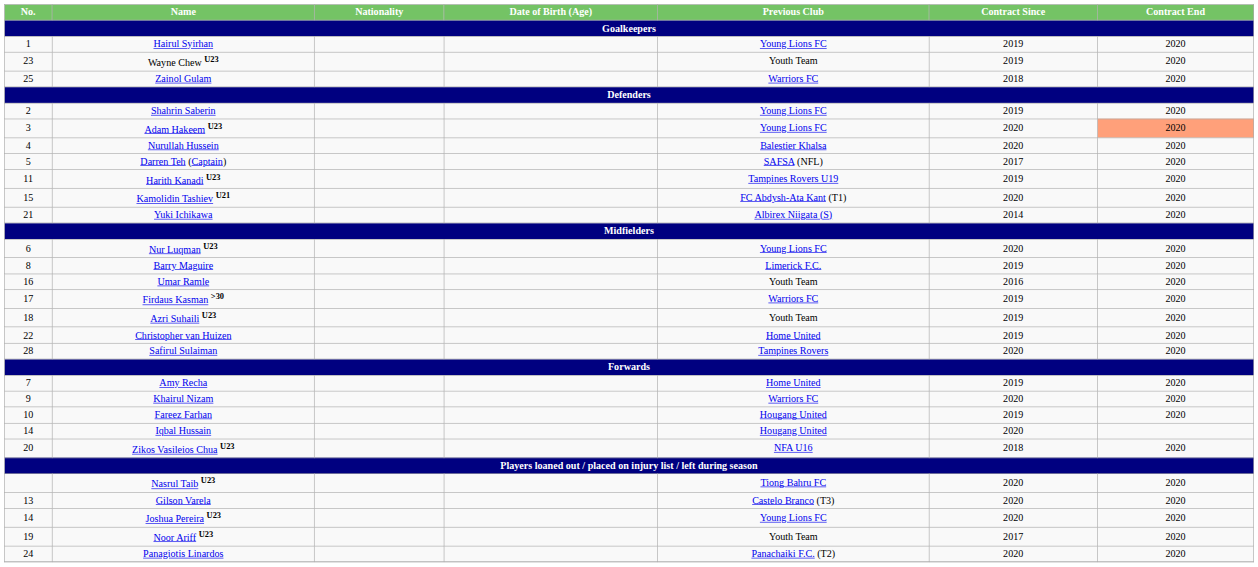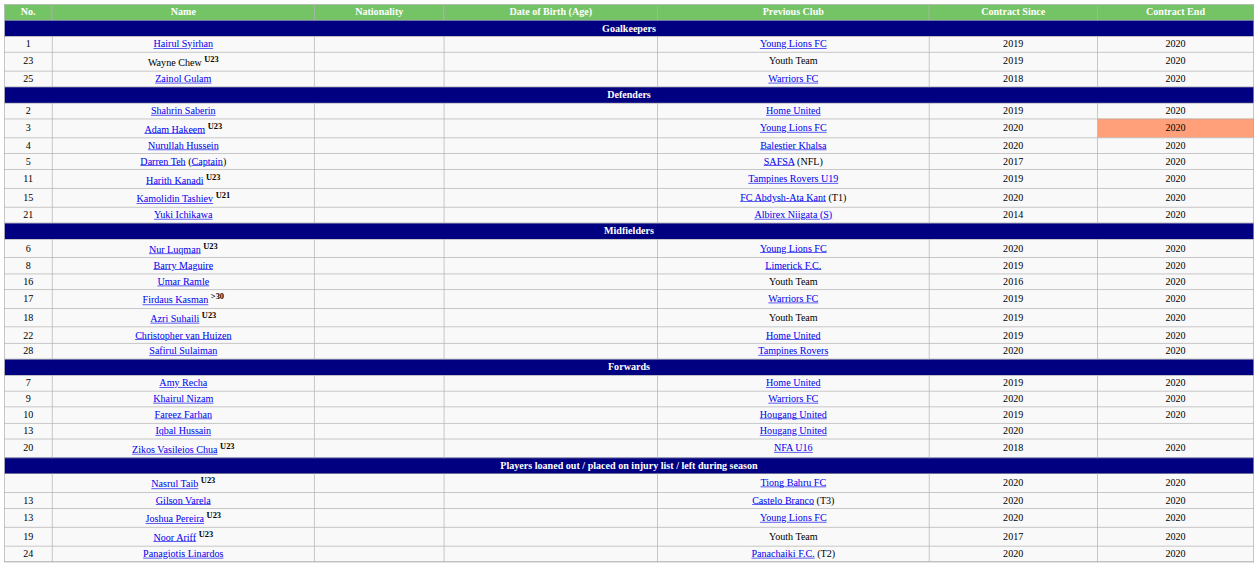Shahrin Saberin | Previous Club: Young Lions FC -> Home United
Iqbal Hussain | No.: 14 -> 13
Joshua Pereira U23 | No.: 14 -> 13
